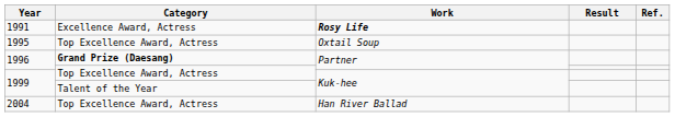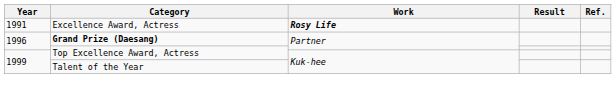- row: 1995 | Top Excellence Award, Actress | Oxtail Soup
- row: 2004 | Top Excellence Award, Actress | Han River Ballad
